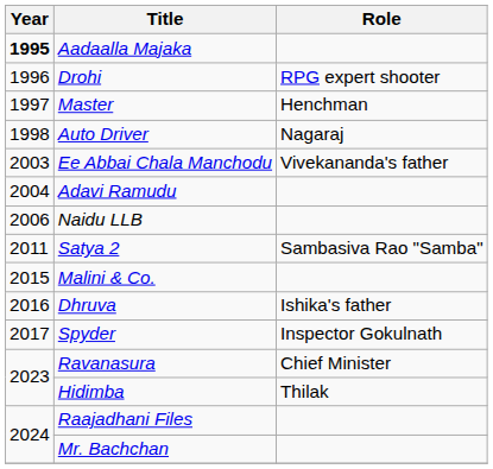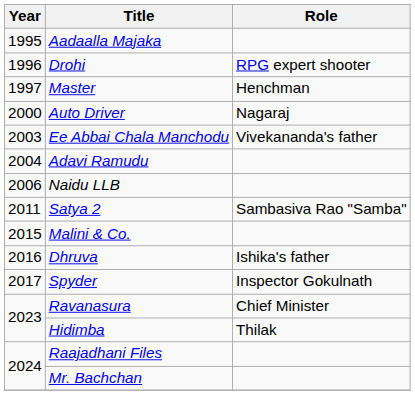Aadaalla Majaka | Year: bold -> normal
Auto Driver | Year: 1998 -> 2000
